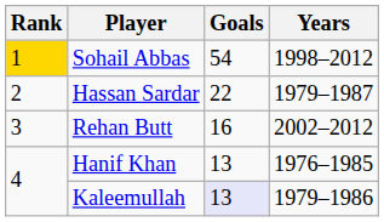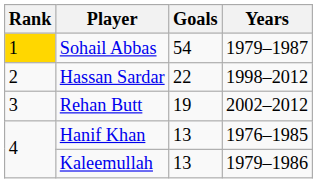Sohail Abbas | Years: 1998–2012 -> 1979–1987
Hassan Sardar | Years: 1979–1987 -> 1998–2012
Rehan Butt | Goals: 16 -> 19
Kaleemullah | Goals: lavender background -> no background
